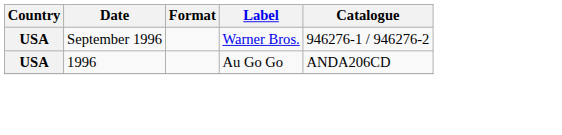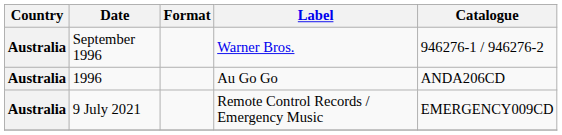September 1996 | Country: USA -> Australia
1996 | Country: USA -> Australia
+ row: Australia | 9 July 2021 | Remote Control Records / Emergency Music | EMERGENCY009CD
